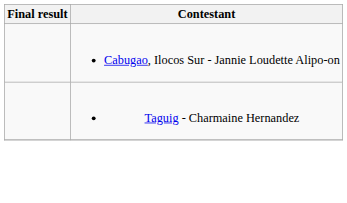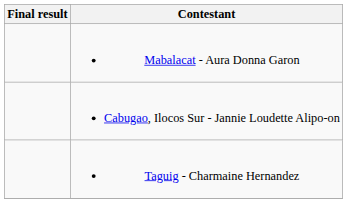+ row: Mabalacat - Aura Donna Garon
